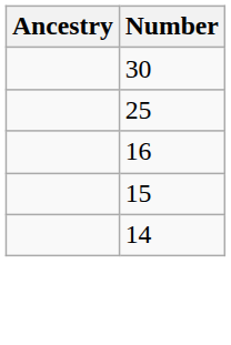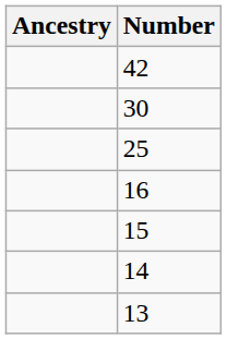+ row: 42
+ row: 13
